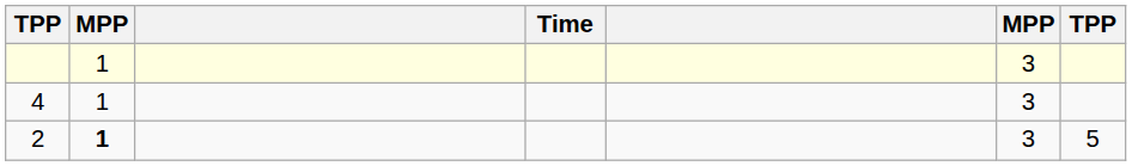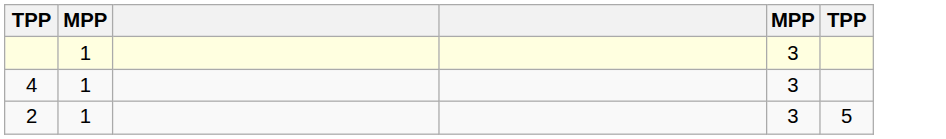- column: Time
2 | column 2: bold -> normal
